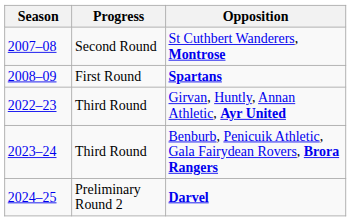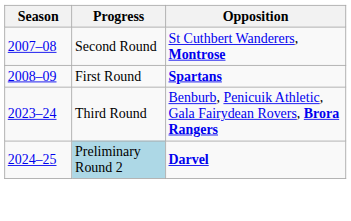- row: 2022–23 | Third Round | Girvan, Huntly, Annan Athletic, Ayr United
Darvel | Progress: no background -> lightblue background
